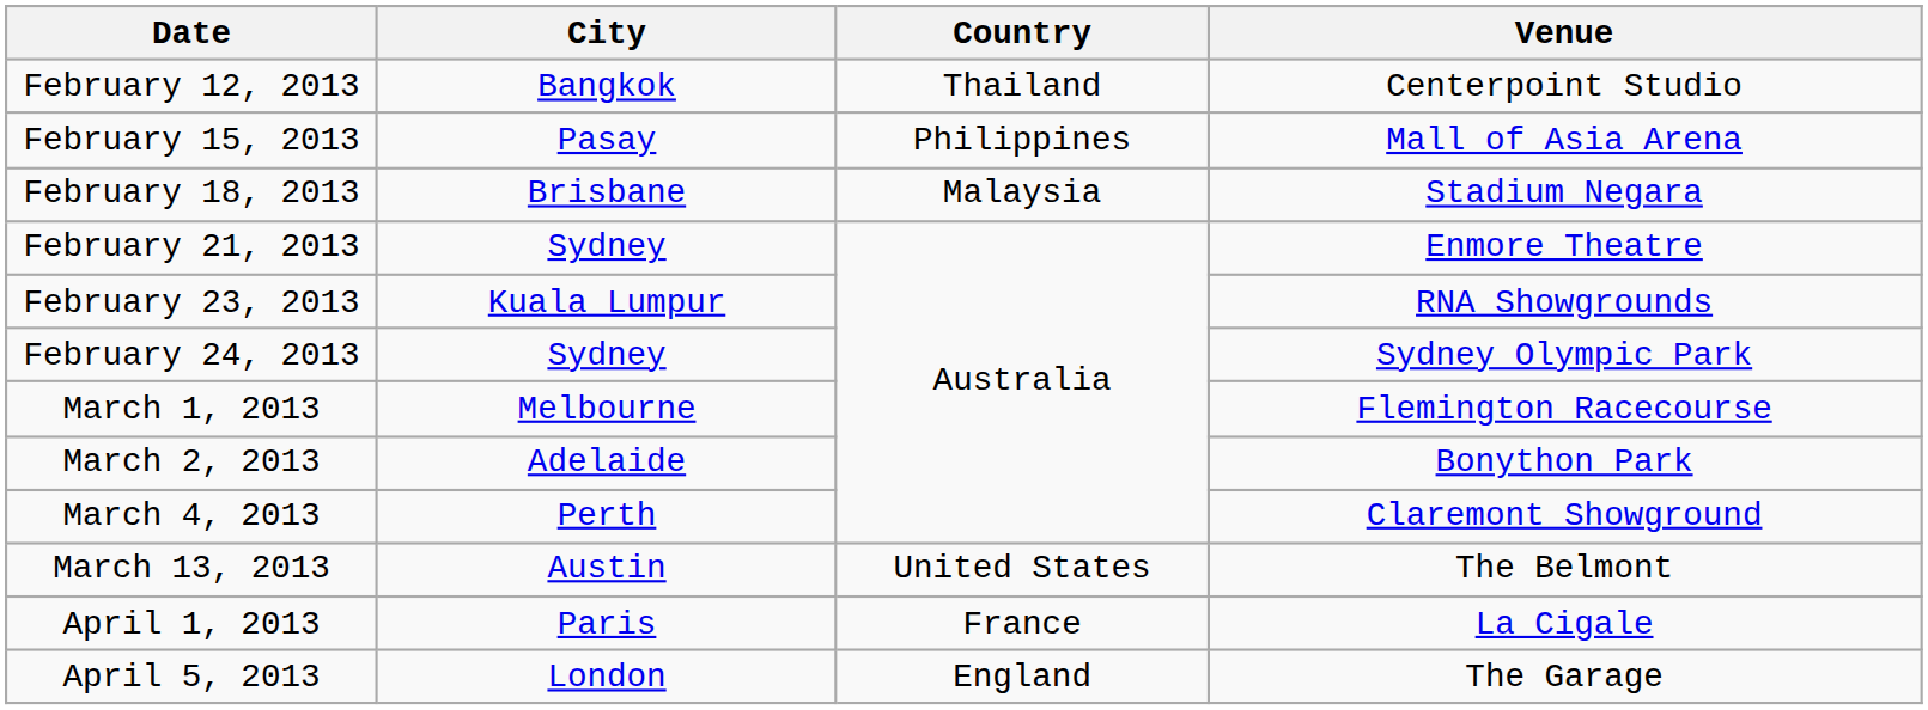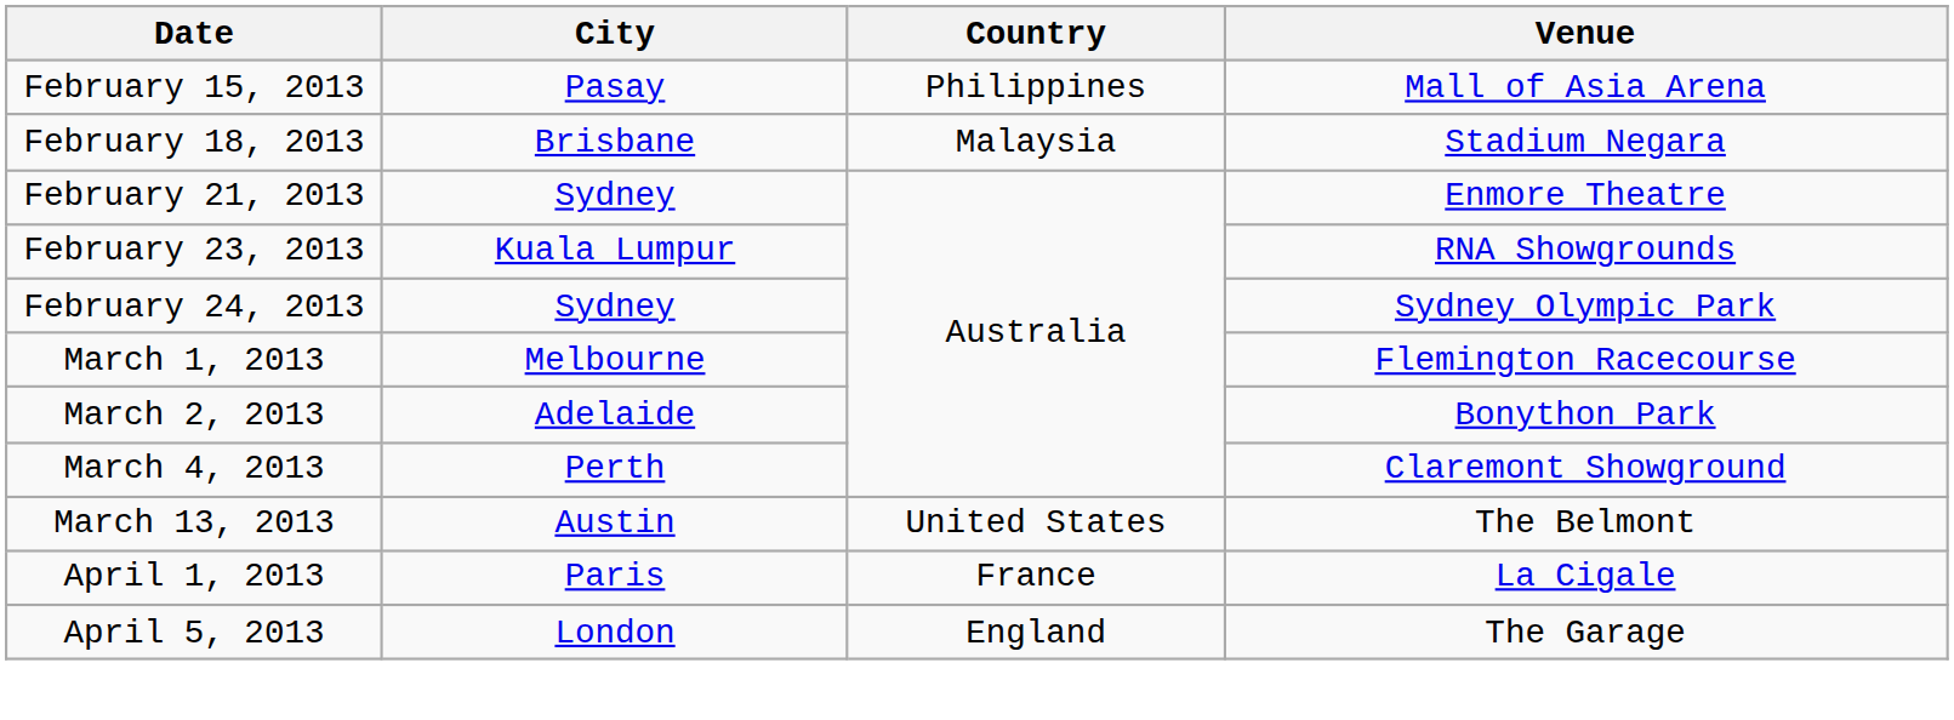- row: February 12, 2013 | Bangkok | Thailand | Centerpoint Studio
